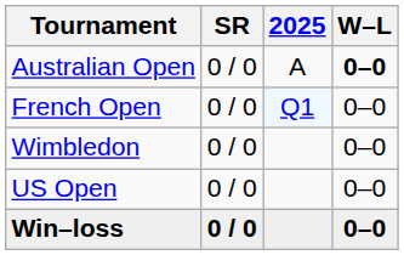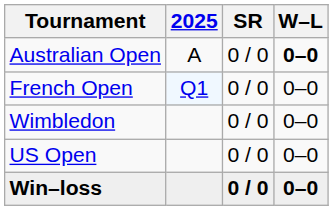columns swapped: 2025 <-> SR
